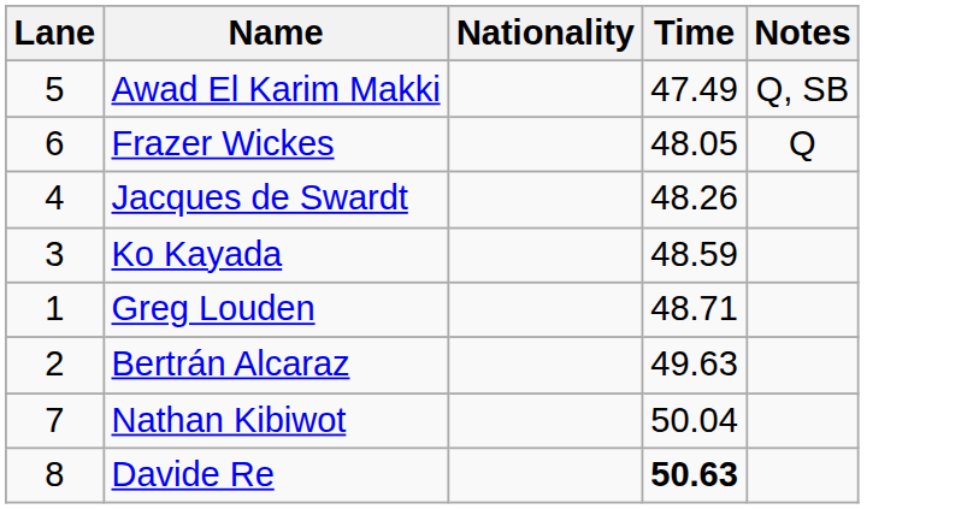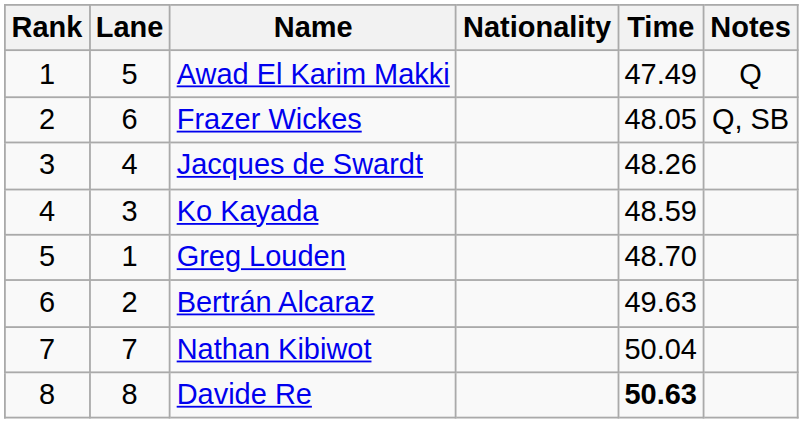+ column: Rank | 1 | 2 | 3 | 4 | 5 | 6 | 7 | 8
Awad El Karim Makki | Notes: Q, SB -> Q
Frazer Wickes | Notes: Q -> Q, SB
Greg Louden | Time: 48.71 -> 48.70
